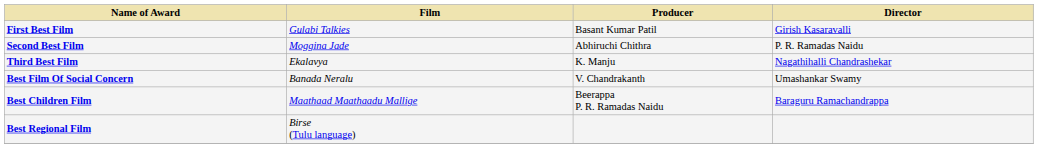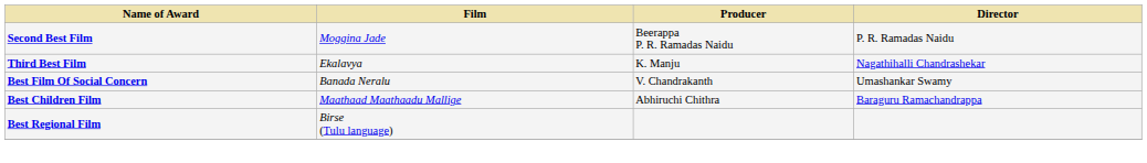- row: First Best Film | Gulabi Talkies | Basant Kumar Patil | Girish Kasaravalli
Second Best Film | Producer: Abhiruchi Chithra -> Beerappa P. R. Ramadas Naidu
Best Children Film | Producer: Beerappa P. R. Ramadas Naidu -> Abhiruchi Chithra
